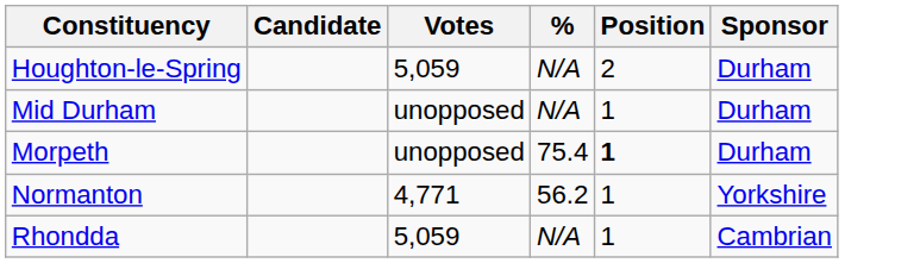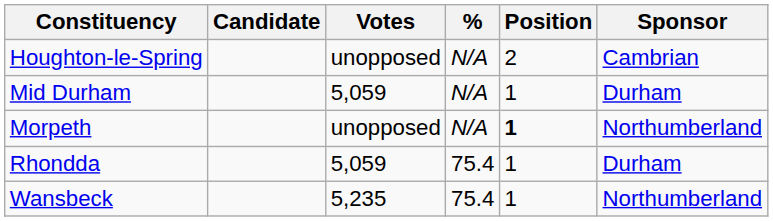Houghton-le-Spring | Votes: 5,059 -> unopposed
Houghton-le-Spring | Sponsor: Durham -> Cambrian
Mid Durham | Votes: unopposed -> 5,059
Morpeth | %: 75.4 -> N/A
Morpeth | Sponsor: Durham -> Northumberland
- row: Normanton | 4,771 | 56.2 | 1 | Yorkshire
Rhondda | %: N/A -> 75.4
Rhondda | Sponsor: Cambrian -> Durham
+ row: Wansbeck | 5,235 | 75.4 | 1 | Northumberland
